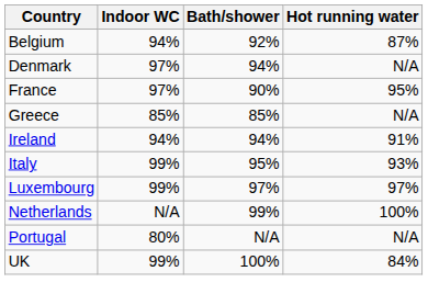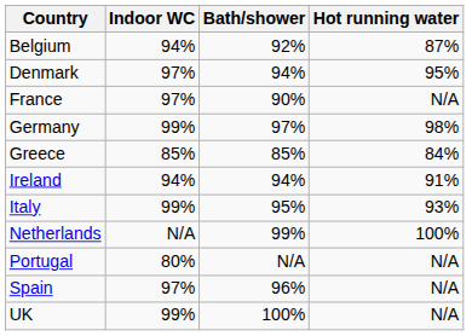Denmark | Hot running water: N/A -> 95%
France | Hot running water: 95% -> N/A
+ row: Germany | 99% | 97% | 98%
Greece | Hot running water: N/A -> 84%
- row: Luxembourg | 99% | 97% | 97%
+ row: Spain | 97% | 96% | N/A
UK | Hot running water: 84% -> N/A
